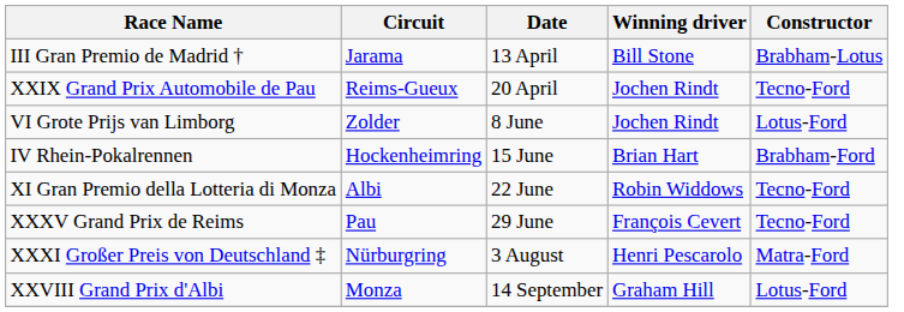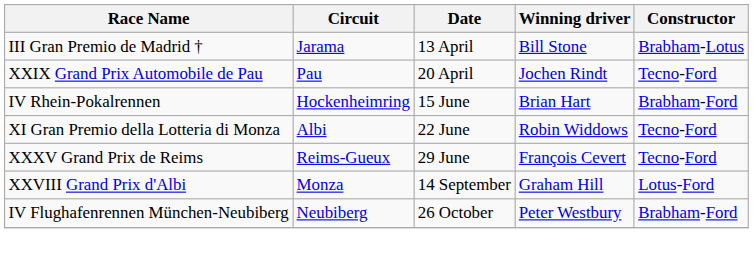XXIX Grand Prix Automobile de Pau | Circuit: Reims-Gueux -> Pau
- row: VI Grote Prijs van Limborg | Zolder | 8 June | Jochen Rindt | Lotus-Ford
XXXV Grand Prix de Reims | Circuit: Pau -> Reims-Gueux
- row: XXXI Großer Preis von Deutschland ‡ | Nürburgring | 3 August | Henri Pescarolo | Matra-Ford
+ row: IV Flughafenrennen München-Neubiberg | Neubiberg | 26 October | Peter Westbury | Brabham-Ford
